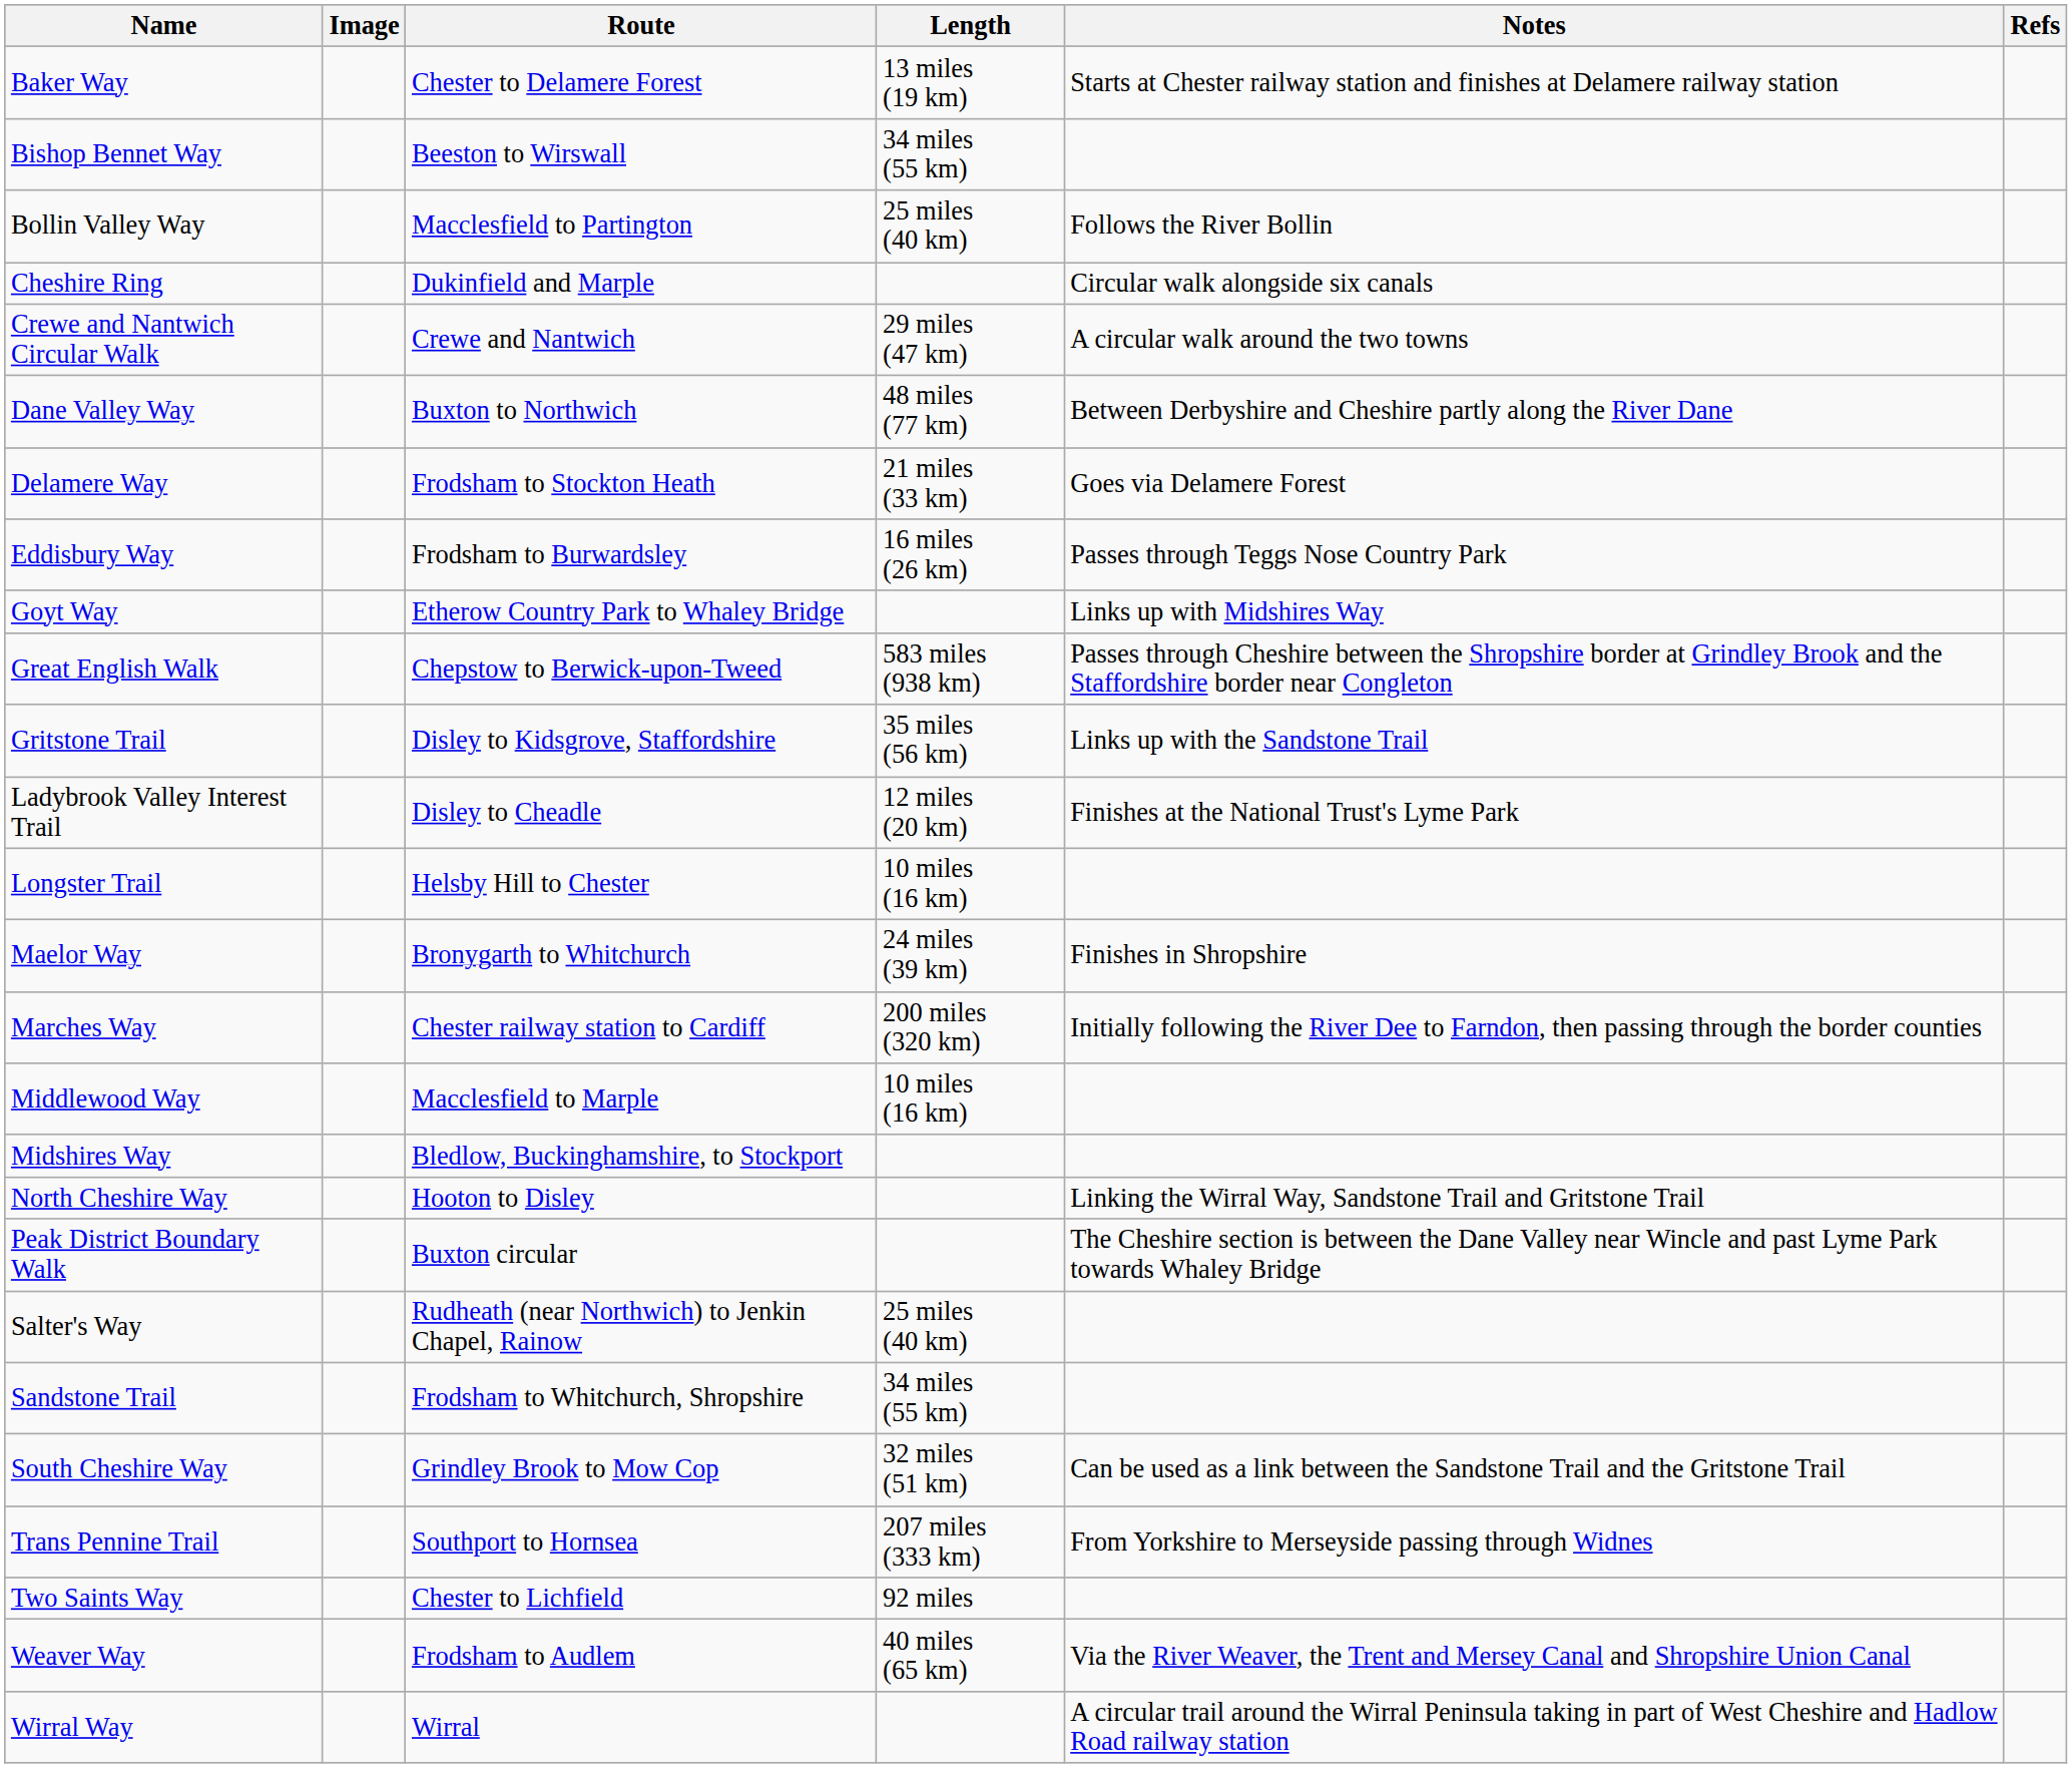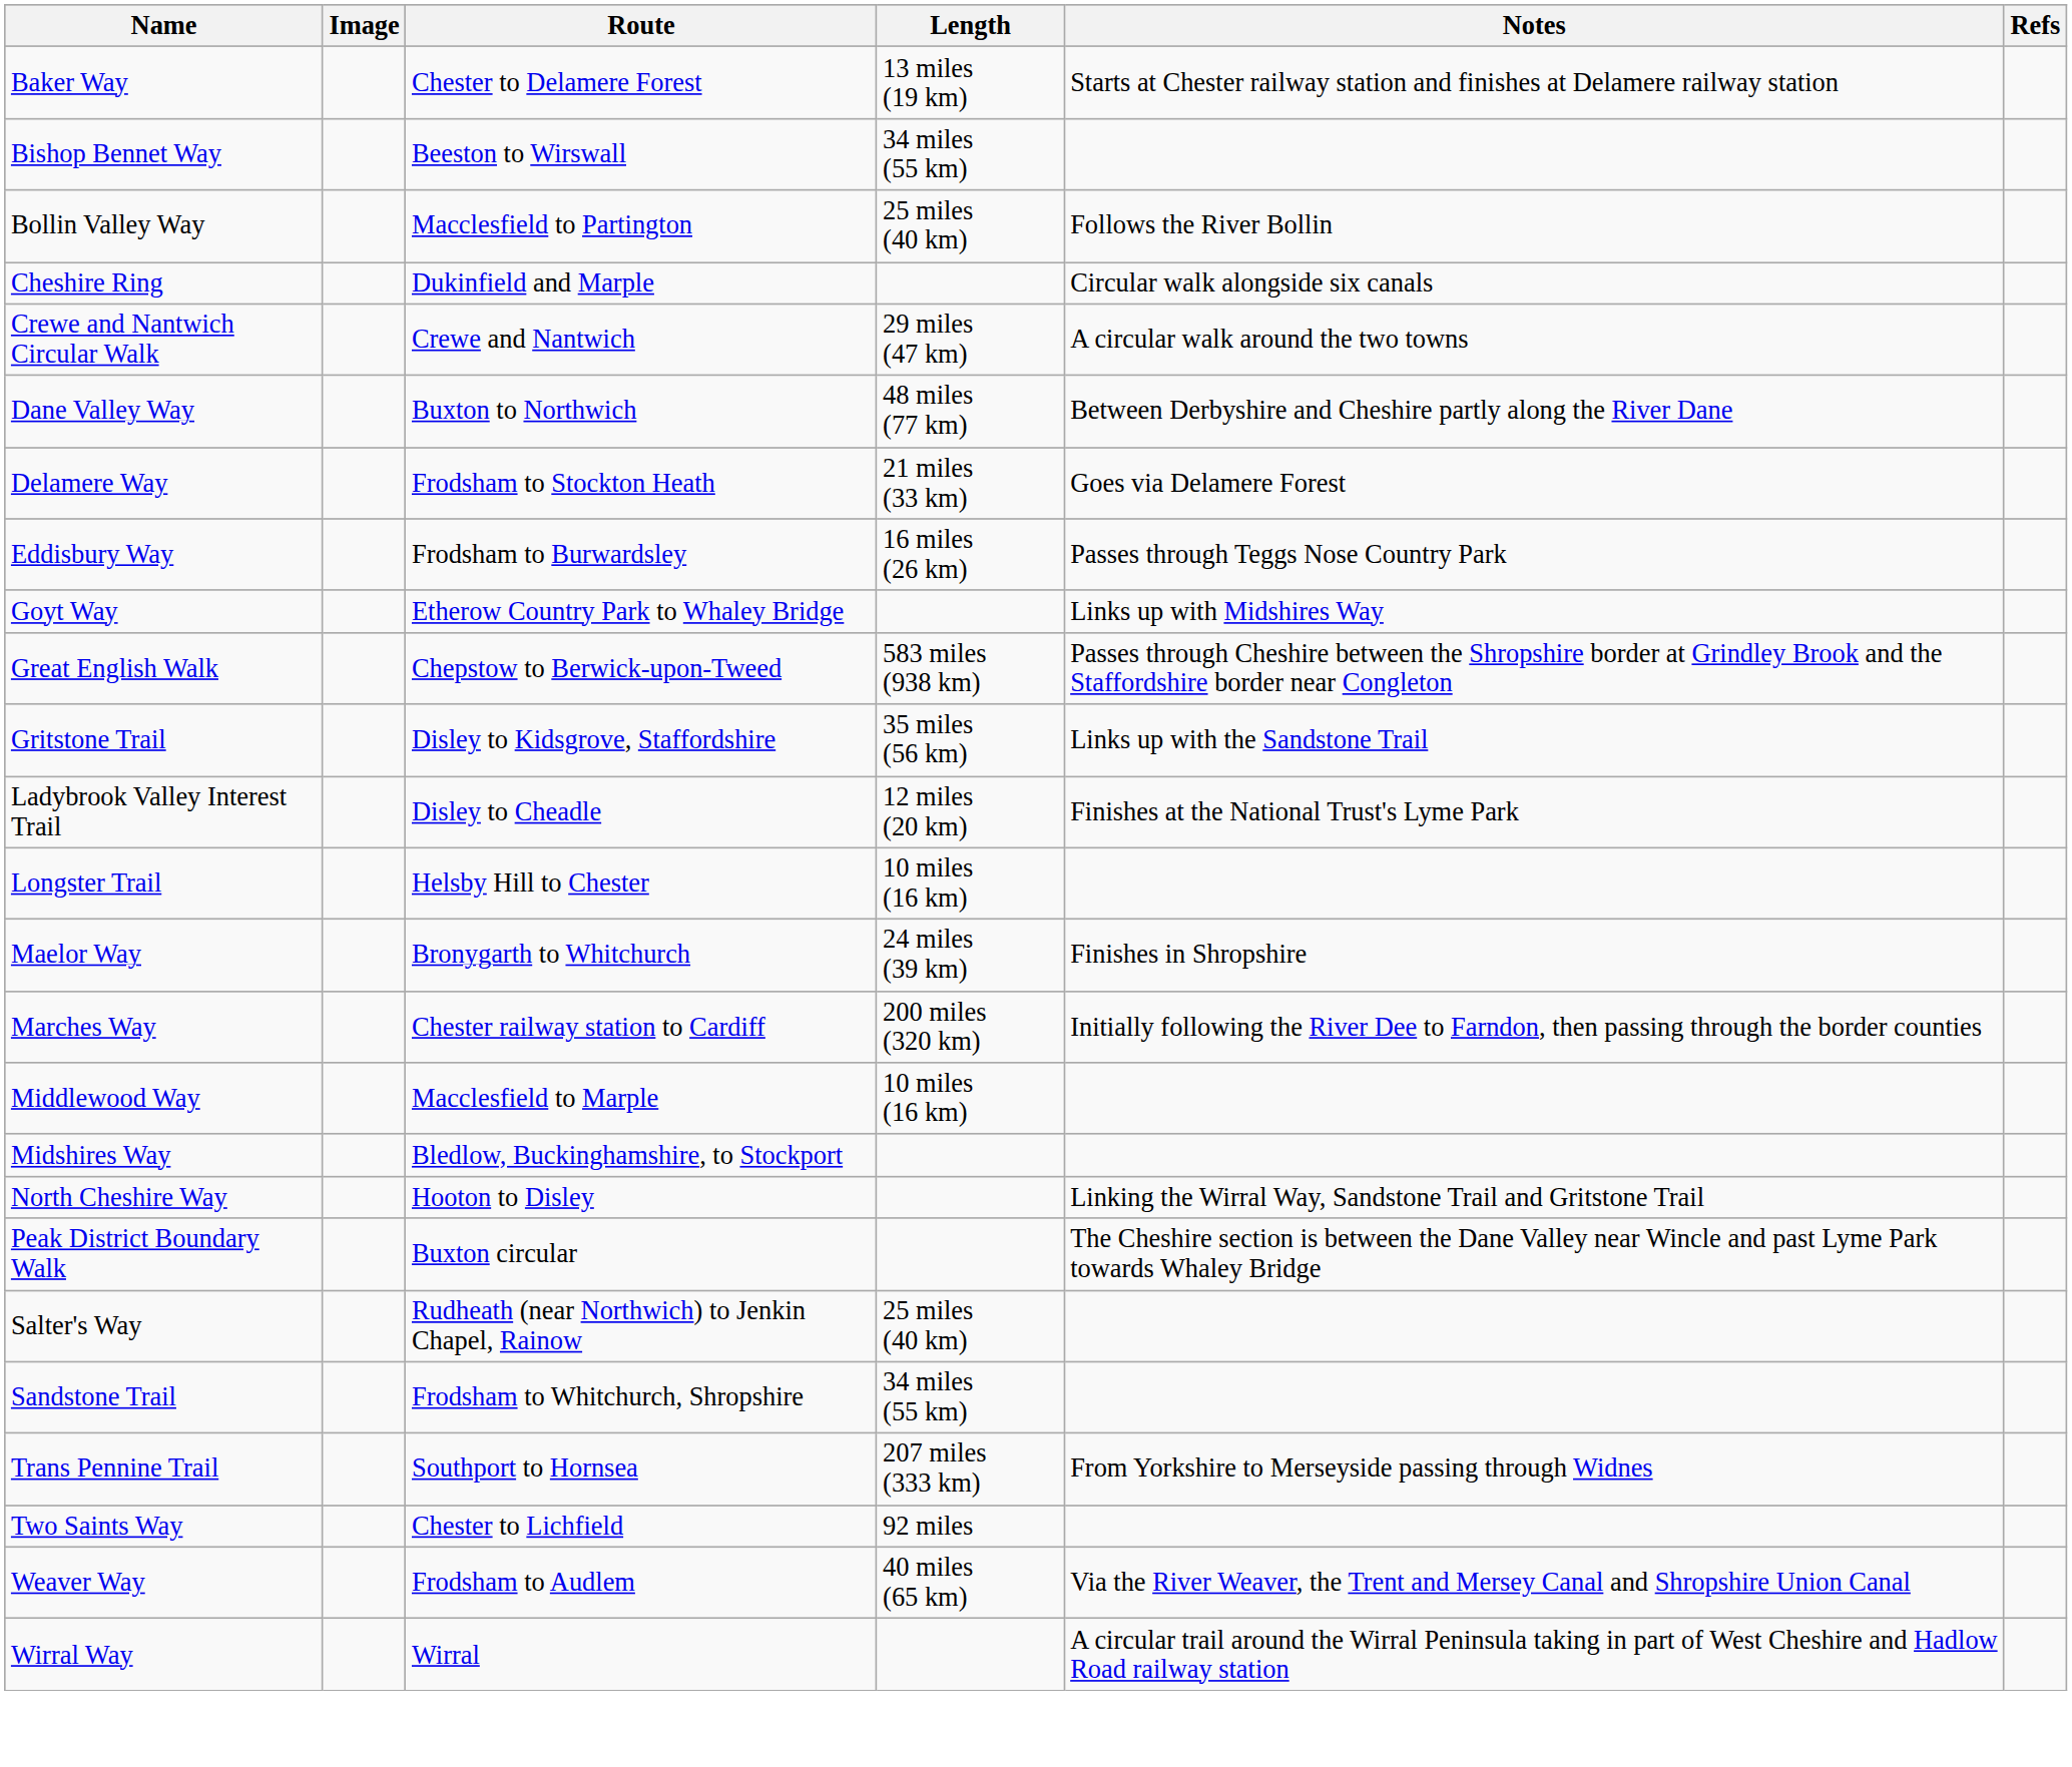- row: South Cheshire Way | Grindley Brook to Mow Cop | 32 miles (51 km) | Can be used as a link between the Sandstone Trail and the Gritstone Trail
